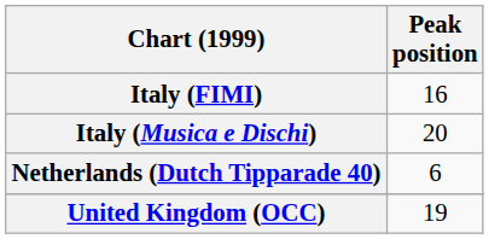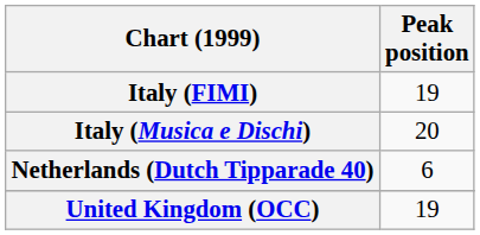Italy (FIMI) | Peak position: 16 -> 19
